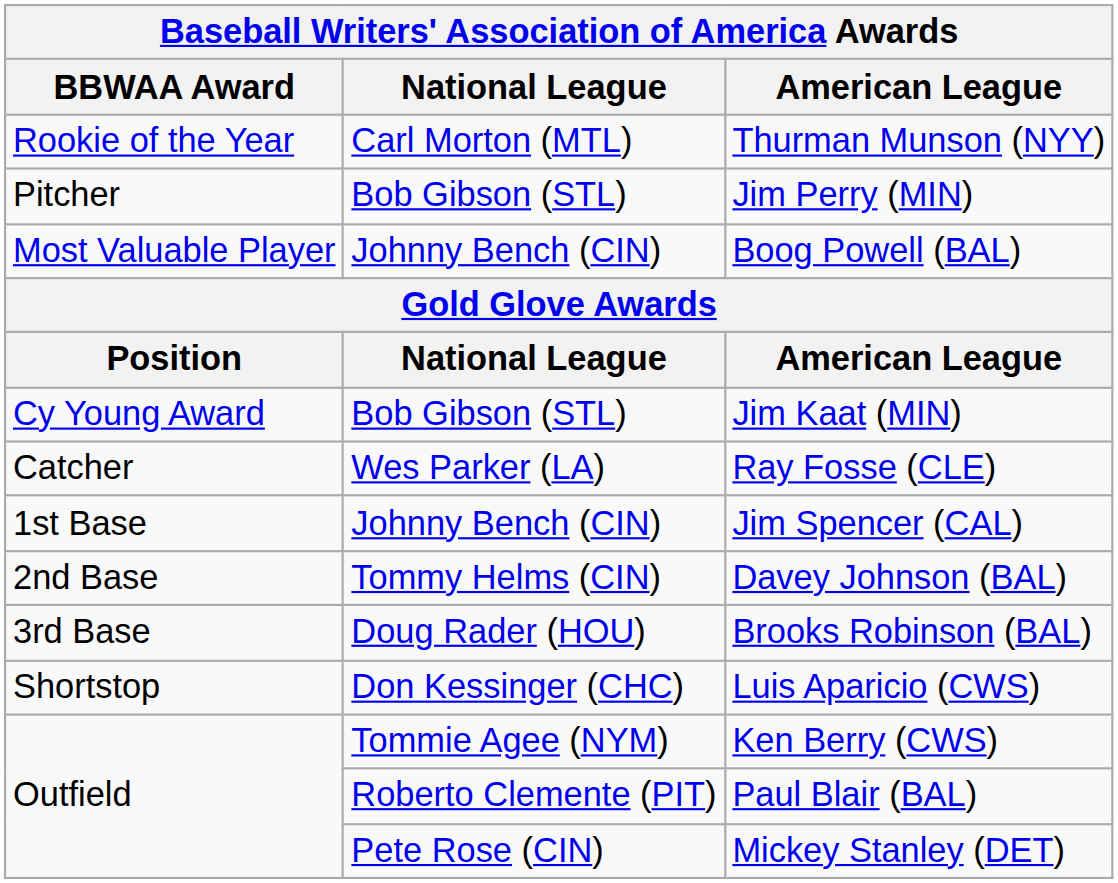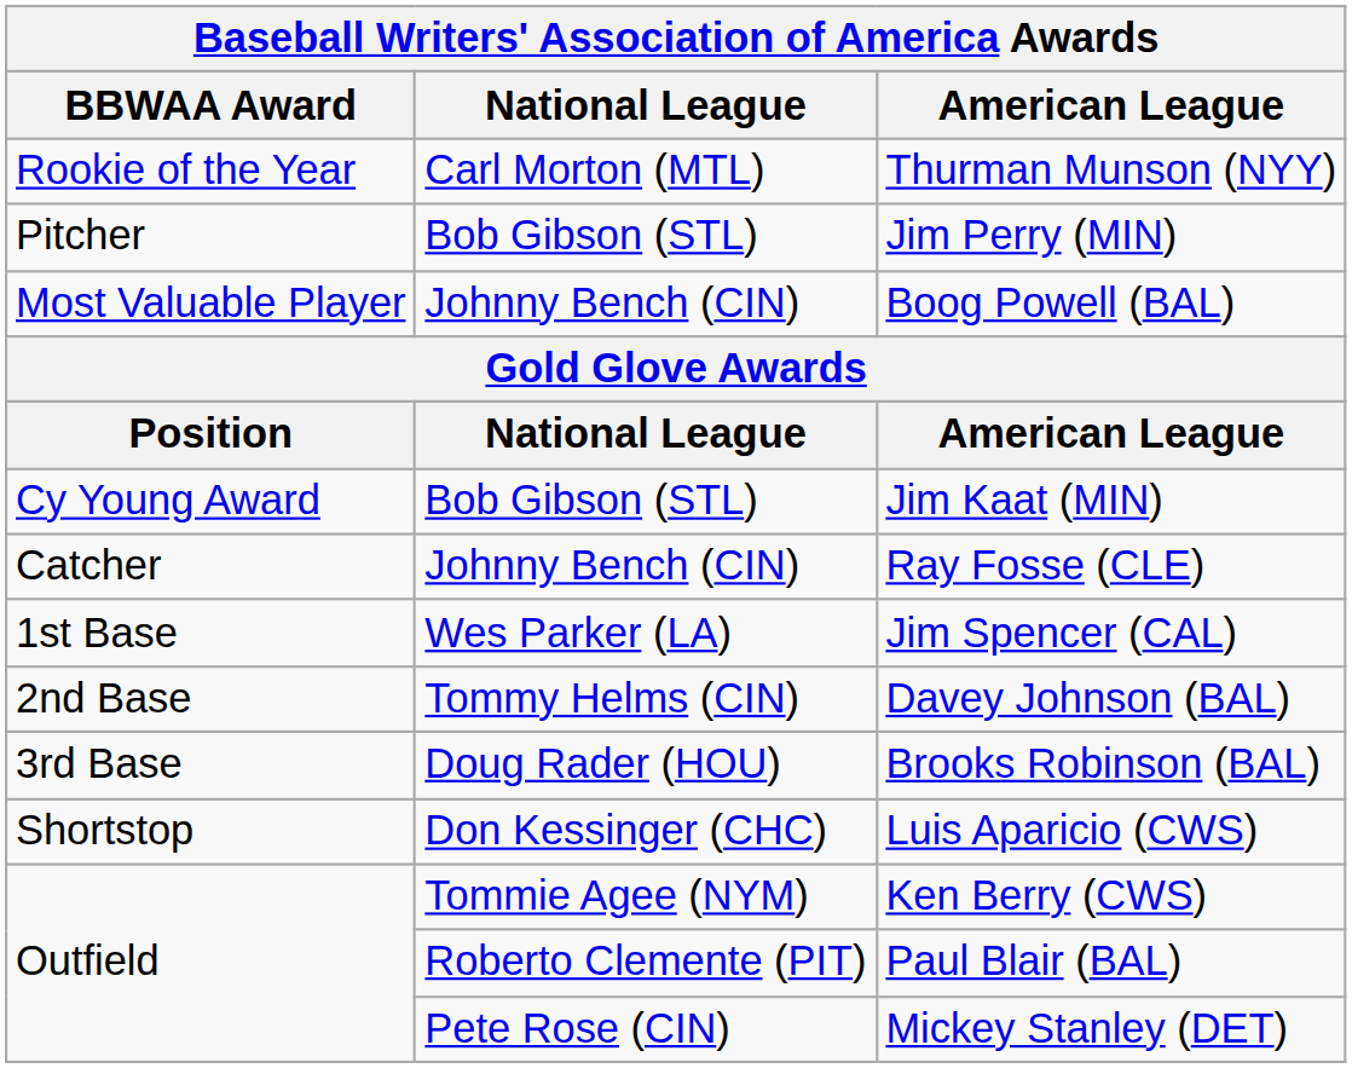Ray Fosse (CLE) | National League: Wes Parker (LA) -> Johnny Bench (CIN)
Jim Spencer (CAL) | National League: Johnny Bench (CIN) -> Wes Parker (LA)
